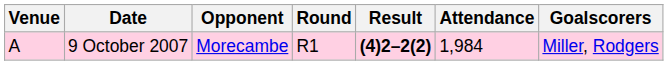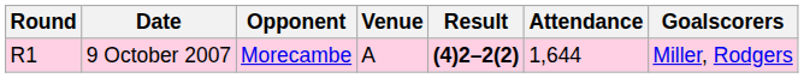columns swapped: Round <-> Venue
9 October 2007 | Attendance: 1,984 -> 1,644
